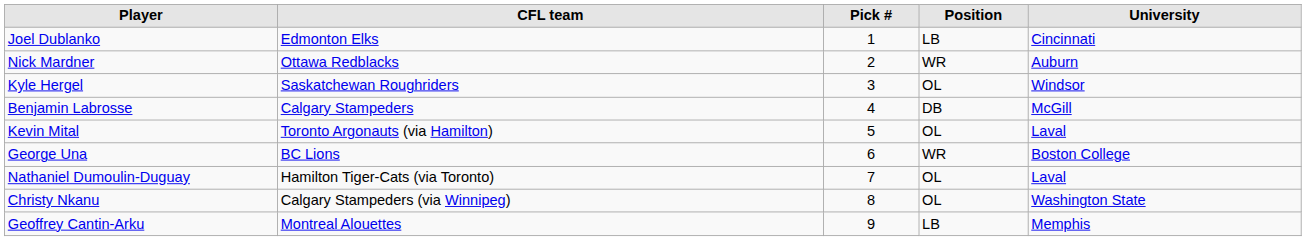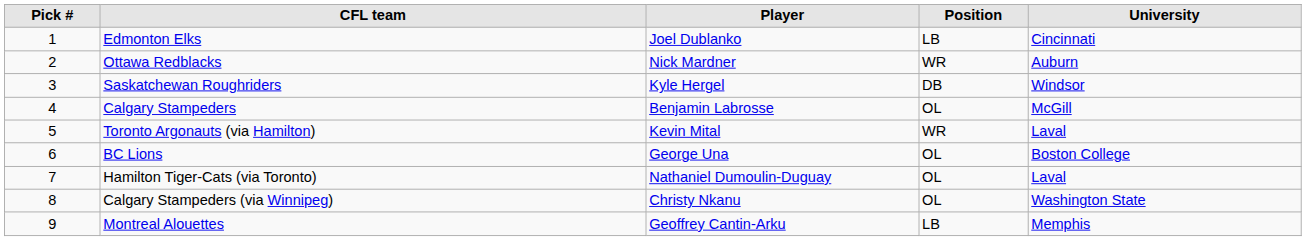columns swapped: Pick # <-> Player
Saskatchewan Roughriders | Position: OL -> DB
Calgary Stampeders | Position: DB -> OL
Toronto Argonauts (via Hamilton) | Position: OL -> WR
BC Lions | Position: WR -> OL
